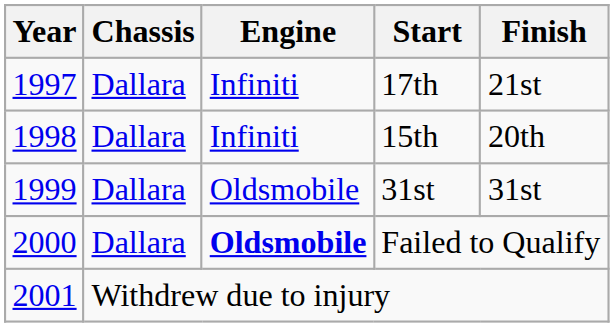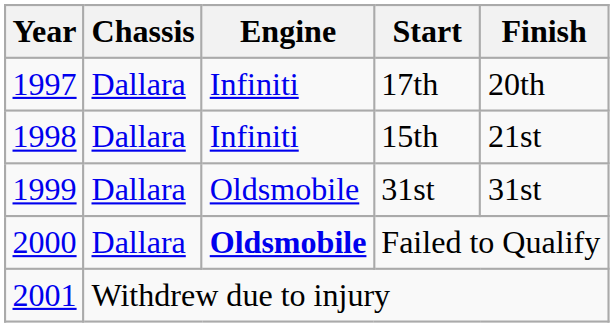17th | Finish: 21st -> 20th
15th | Finish: 20th -> 21st
